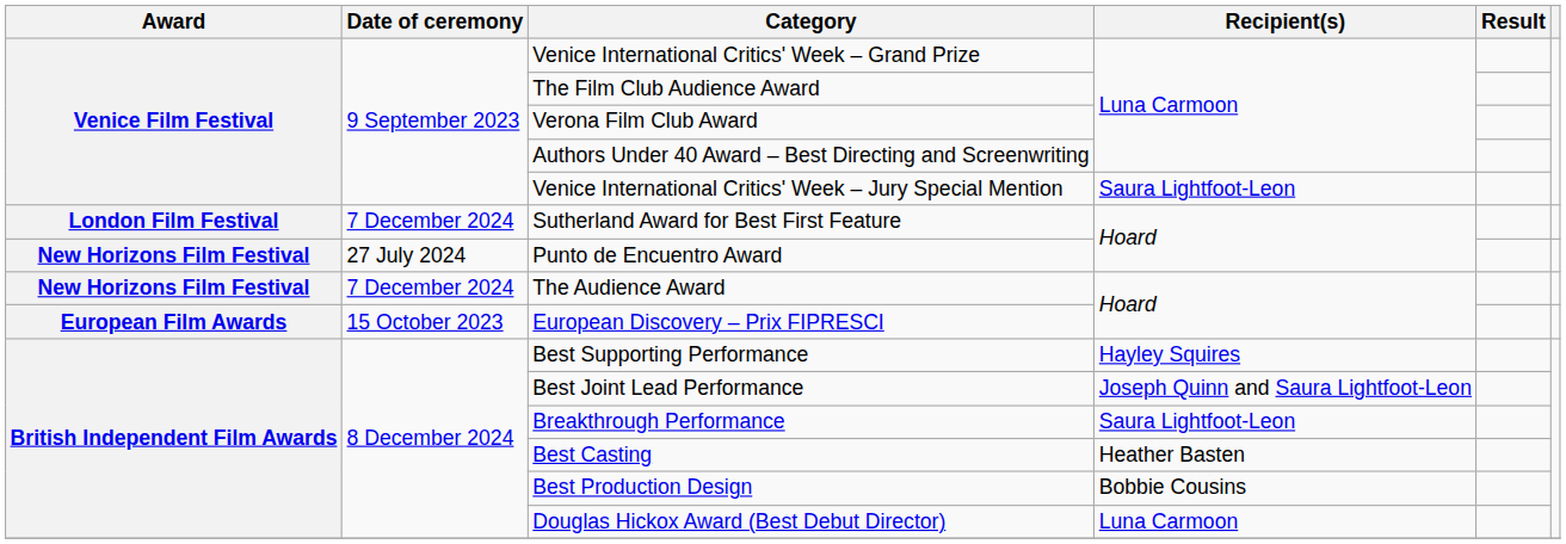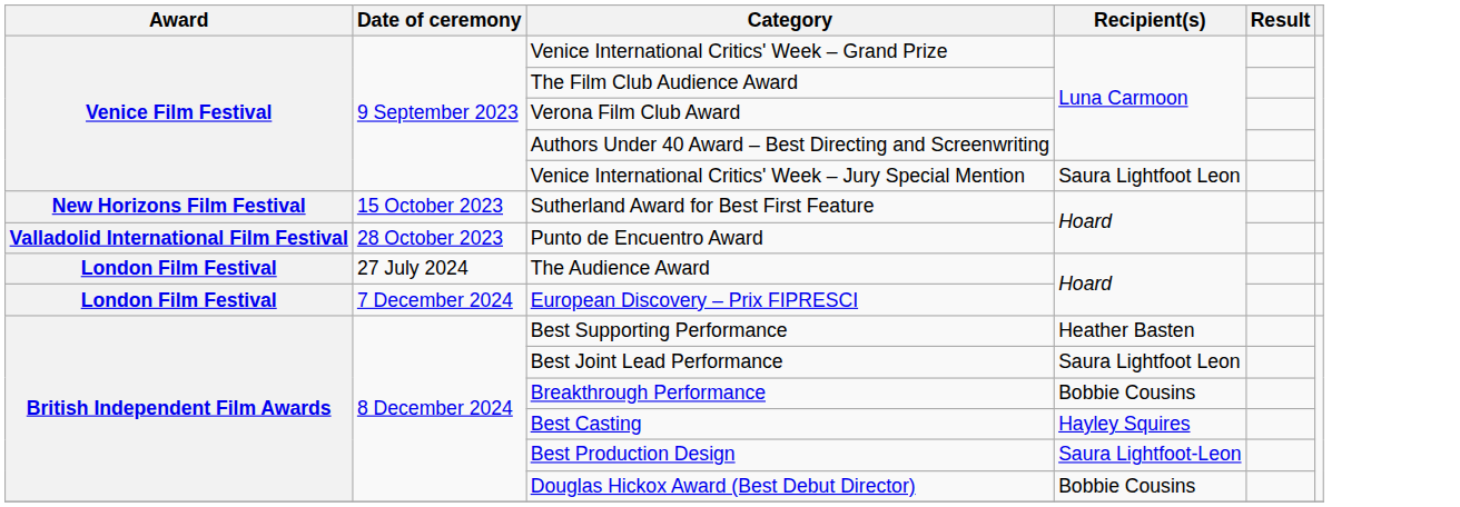Venice International Critics' Week – Jury Special Mention | Recipient(s): Saura Lightfoot-Leon -> Saura Lightfoot Leon
Sutherland Award for Best First Feature | Award: London Film Festival -> New Horizons Film Festival
Sutherland Award for Best First Feature | Date of ceremony: 7 December 2024 -> 15 October 2023
Punto de Encuentro Award | Award: New Horizons Film Festival -> Valladolid International Film Festival
Punto de Encuentro Award | Date of ceremony: 27 July 2024 -> 28 October 2023
The Audience Award | Award: New Horizons Film Festival -> London Film Festival
The Audience Award | Date of ceremony: 7 December 2024 -> 27 July 2024
European Discovery – Prix FIPRESCI | Award: European Film Awards -> London Film Festival
European Discovery – Prix FIPRESCI | Date of ceremony: 15 October 2023 -> 7 December 2024
Best Supporting Performance | Recipient(s): Hayley Squires -> Heather Basten
Best Joint Lead Performance | Recipient(s): Joseph Quinn and Saura Lightfoot-Leon -> Saura Lightfoot Leon
Breakthrough Performance | Recipient(s): Saura Lightfoot-Leon -> Bobbie Cousins
Best Casting | Recipient(s): Heather Basten -> Hayley Squires
Best Production Design | Recipient(s): Bobbie Cousins -> Saura Lightfoot-Leon
Douglas Hickox Award (Best Debut Director) | Recipient(s): Luna Carmoon -> Bobbie Cousins
